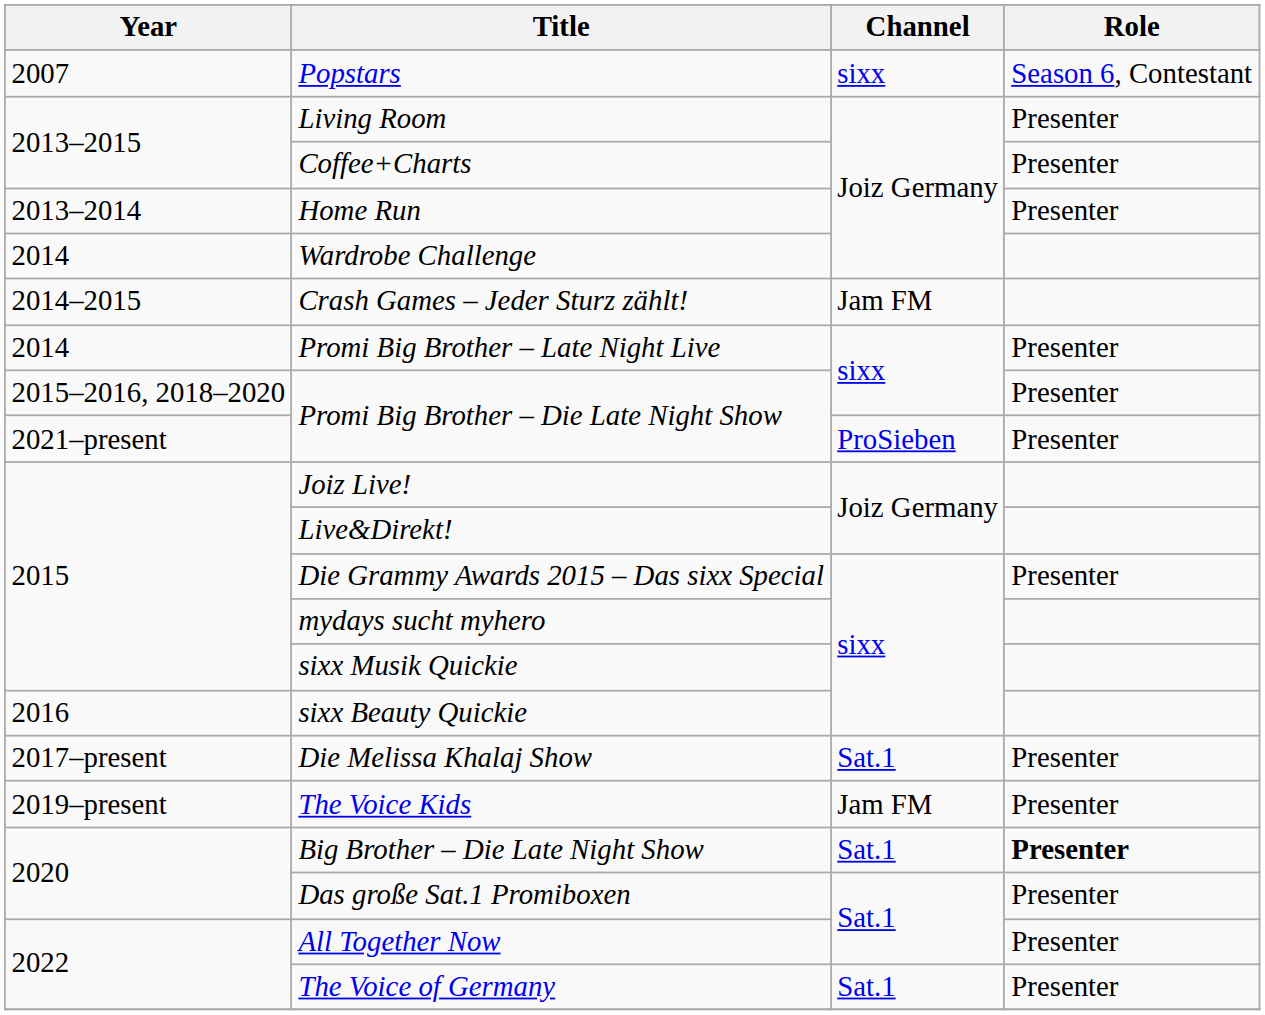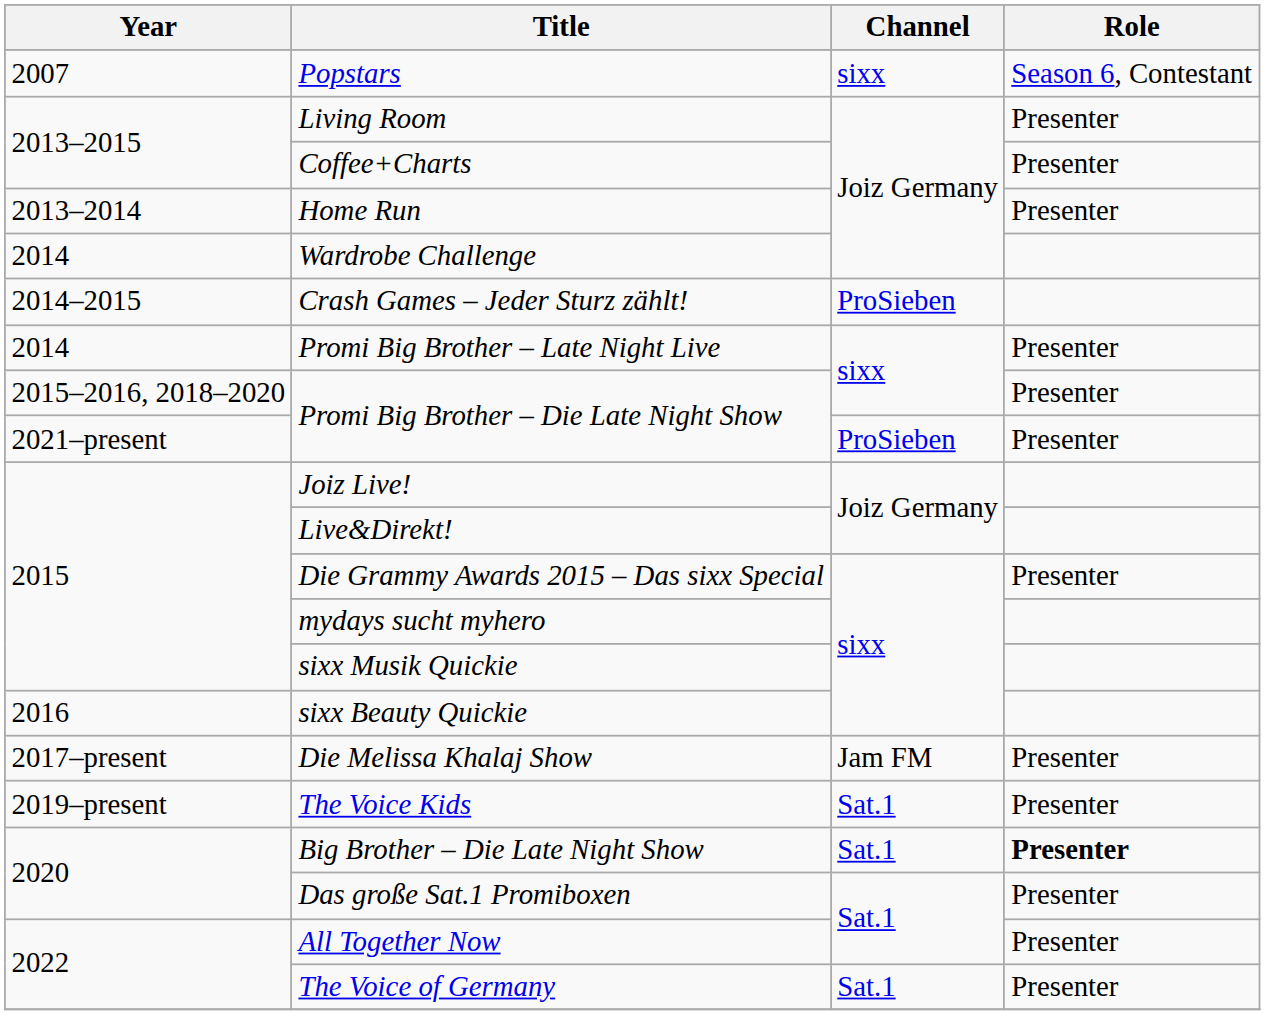Crash Games – Jeder Sturz zählt! | Channel: Jam FM -> ProSieben
Die Melissa Khalaj Show | Channel: Sat.1 -> Jam FM
The Voice Kids | Channel: Jam FM -> Sat.1
